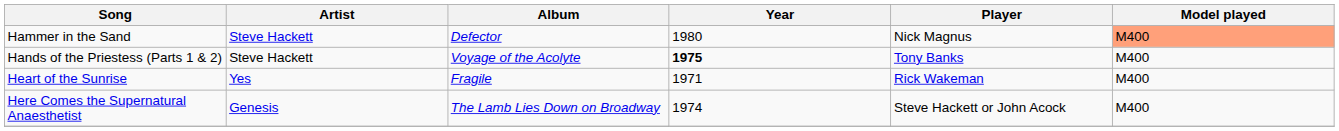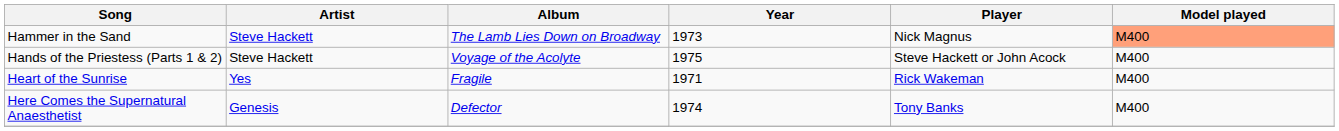Hammer in the Sand | Album: Defector -> The Lamb Lies Down on Broadway
Hammer in the Sand | Year: 1980 -> 1973
Hands of the Priestess (Parts 1 & 2) | Year: bold -> normal
Hands of the Priestess (Parts 1 & 2) | Player: Tony Banks -> Steve Hackett or John Acock
Here Comes the Supernatural Anaesthetist | Album: The Lamb Lies Down on Broadway -> Defector
Here Comes the Supernatural Anaesthetist | Player: Steve Hackett or John Acock -> Tony Banks
